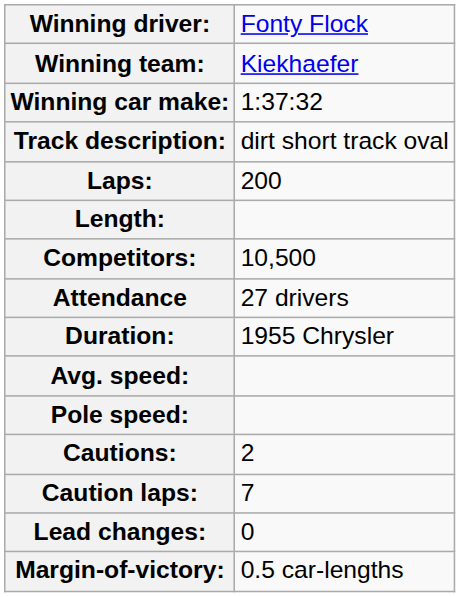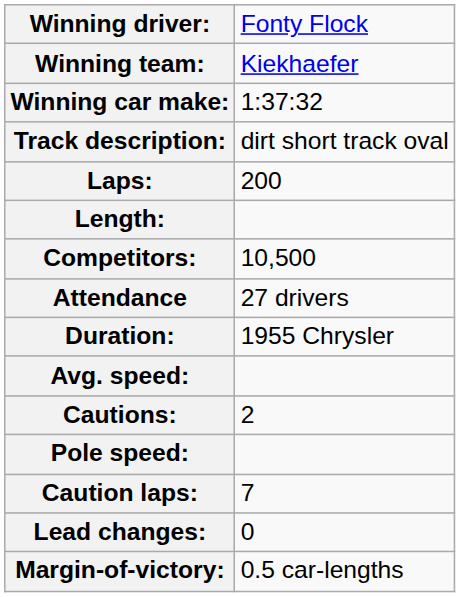rows swapped: Pole speed: <-> Cautions:
